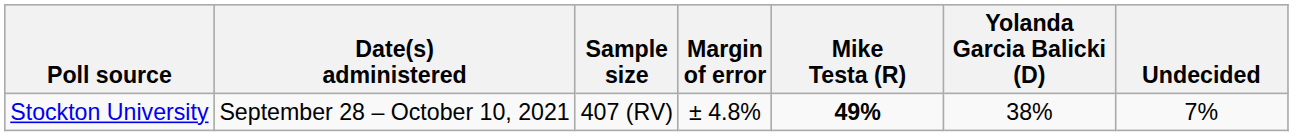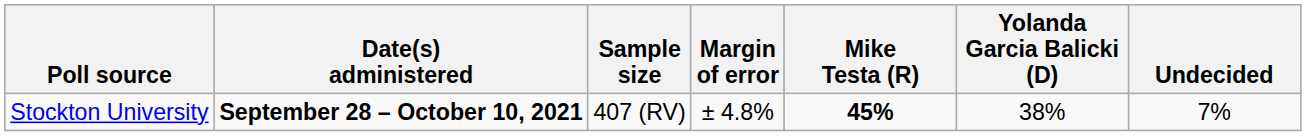Stockton University | Date(s) administered: normal -> bold
Stockton University | Mike Testa (R): 49% -> 45%
